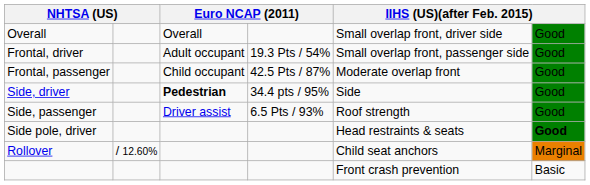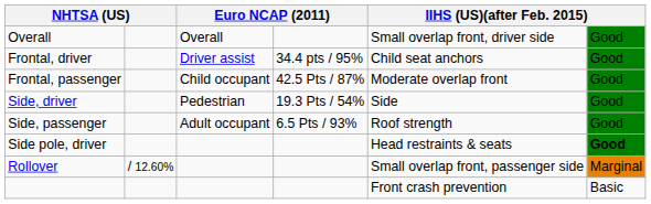Frontal, driver | column 3: Adult occupant -> Driver assist
Frontal, driver | column 4: 19.3 Pts / 54% -> 34.4 pts / 95%
Frontal, driver | column 5: Small overlap front, passenger side -> Child seat anchors
Side, driver | column 3: bold -> normal
Side, driver | column 4: 34.4 pts / 95% -> 19.3 Pts / 54%
Side, passenger | column 3: Driver assist -> Adult occupant
Rollover | column 5: Child seat anchors -> Small overlap front, passenger side
